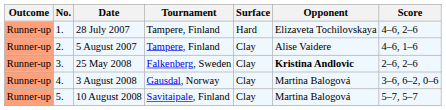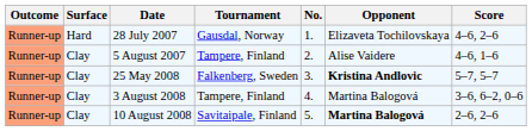columns swapped: No. <-> Surface
28 July 2007 | Tournament: Tampere, Finland -> Gausdal, Norway
25 May 2008 | Score: 2–6, 2–6 -> 5–7, 5–7
3 August 2008 | Tournament: Gausdal, Norway -> Tampere, Finland
10 August 2008 | Opponent: normal -> bold
10 August 2008 | Score: 5–7, 5–7 -> 2–6, 2–6
